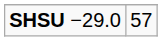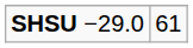SHSU −29.0 | column 2: 57 -> 61
